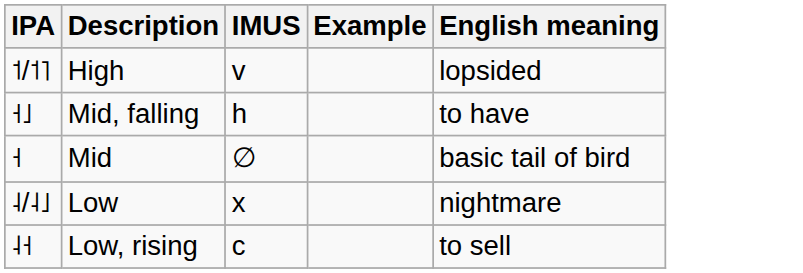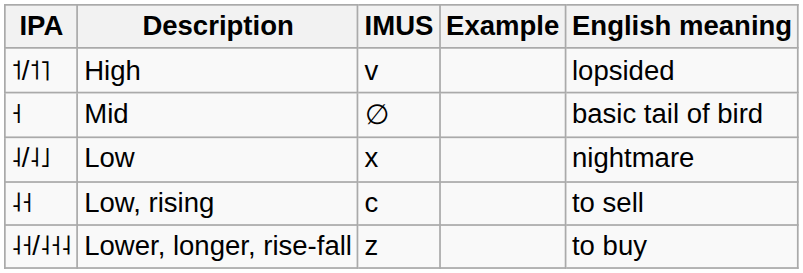- row: ˧˩ | Mid, falling | h | to have
+ row: ˨˧/˨˧˨ | Lower, longer, rise-fall | z | to buy
